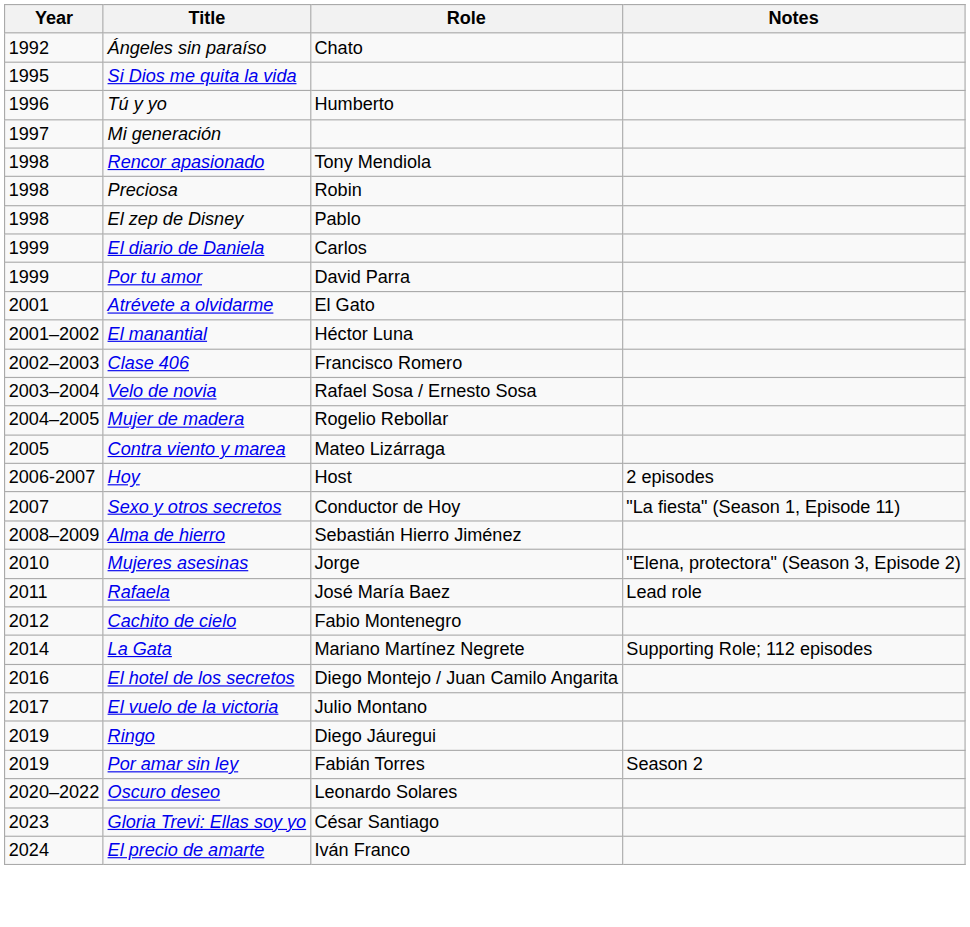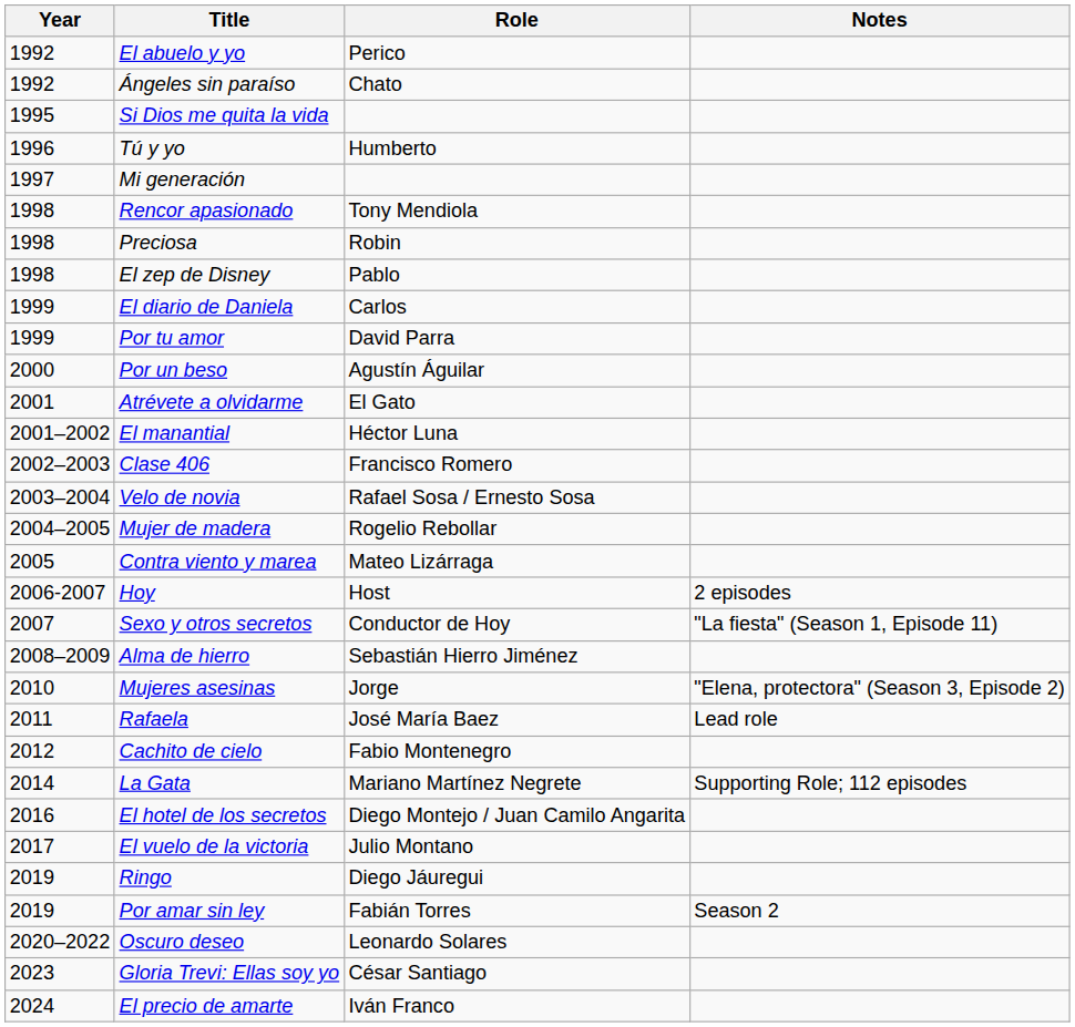+ row: 1992 | El abuelo y yo | Perico
+ row: 2000 | Por un beso | Agustín Águilar
